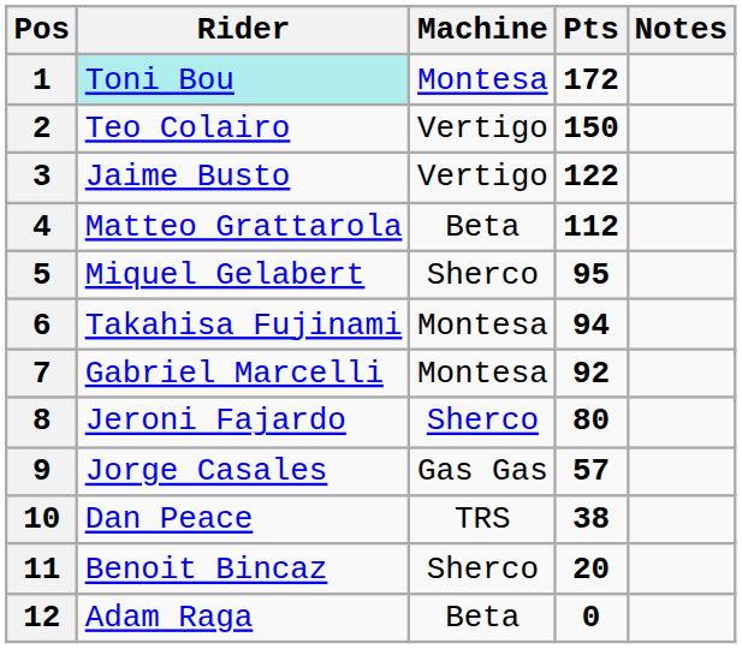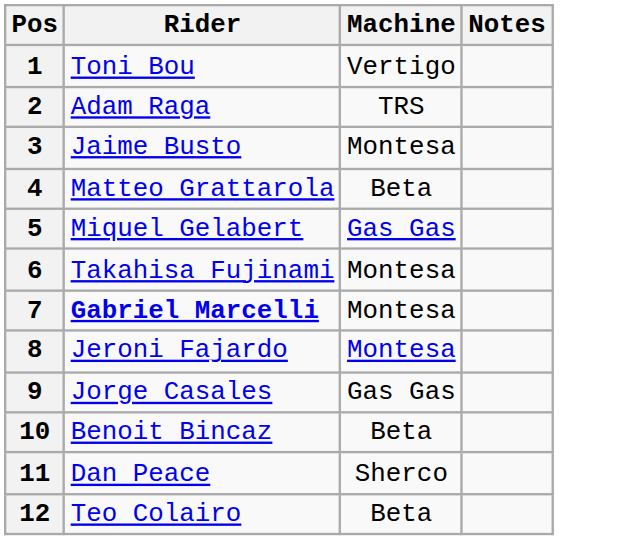- column: Pts | 172 | 150 | 122 | 112 | 95 | 94 | 92 | 80 | 57 | 38 | 20 | 0
1 | Rider: paleturquoise background -> no background
1 | Machine: Montesa -> Vertigo
2 | Rider: Teo Colairo -> Adam Raga
2 | Machine: Vertigo -> TRS
3 | Machine: Vertigo -> Montesa
5 | Machine: Sherco -> Gas Gas
7 | Rider: normal -> bold
8 | Machine: Sherco -> Montesa
10 | Rider: Dan Peace -> Benoit Bincaz
10 | Machine: TRS -> Beta
11 | Rider: Benoit Bincaz -> Dan Peace
12 | Rider: Adam Raga -> Teo Colairo
